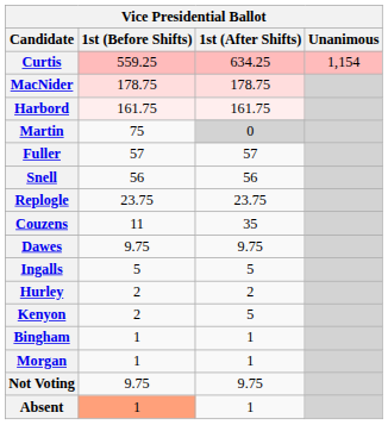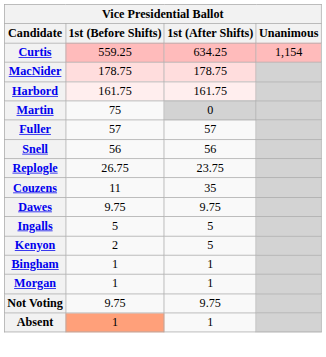Replogle | 1st (Before Shifts): 23.75 -> 26.75
- row: Hurley | 2 | 2
